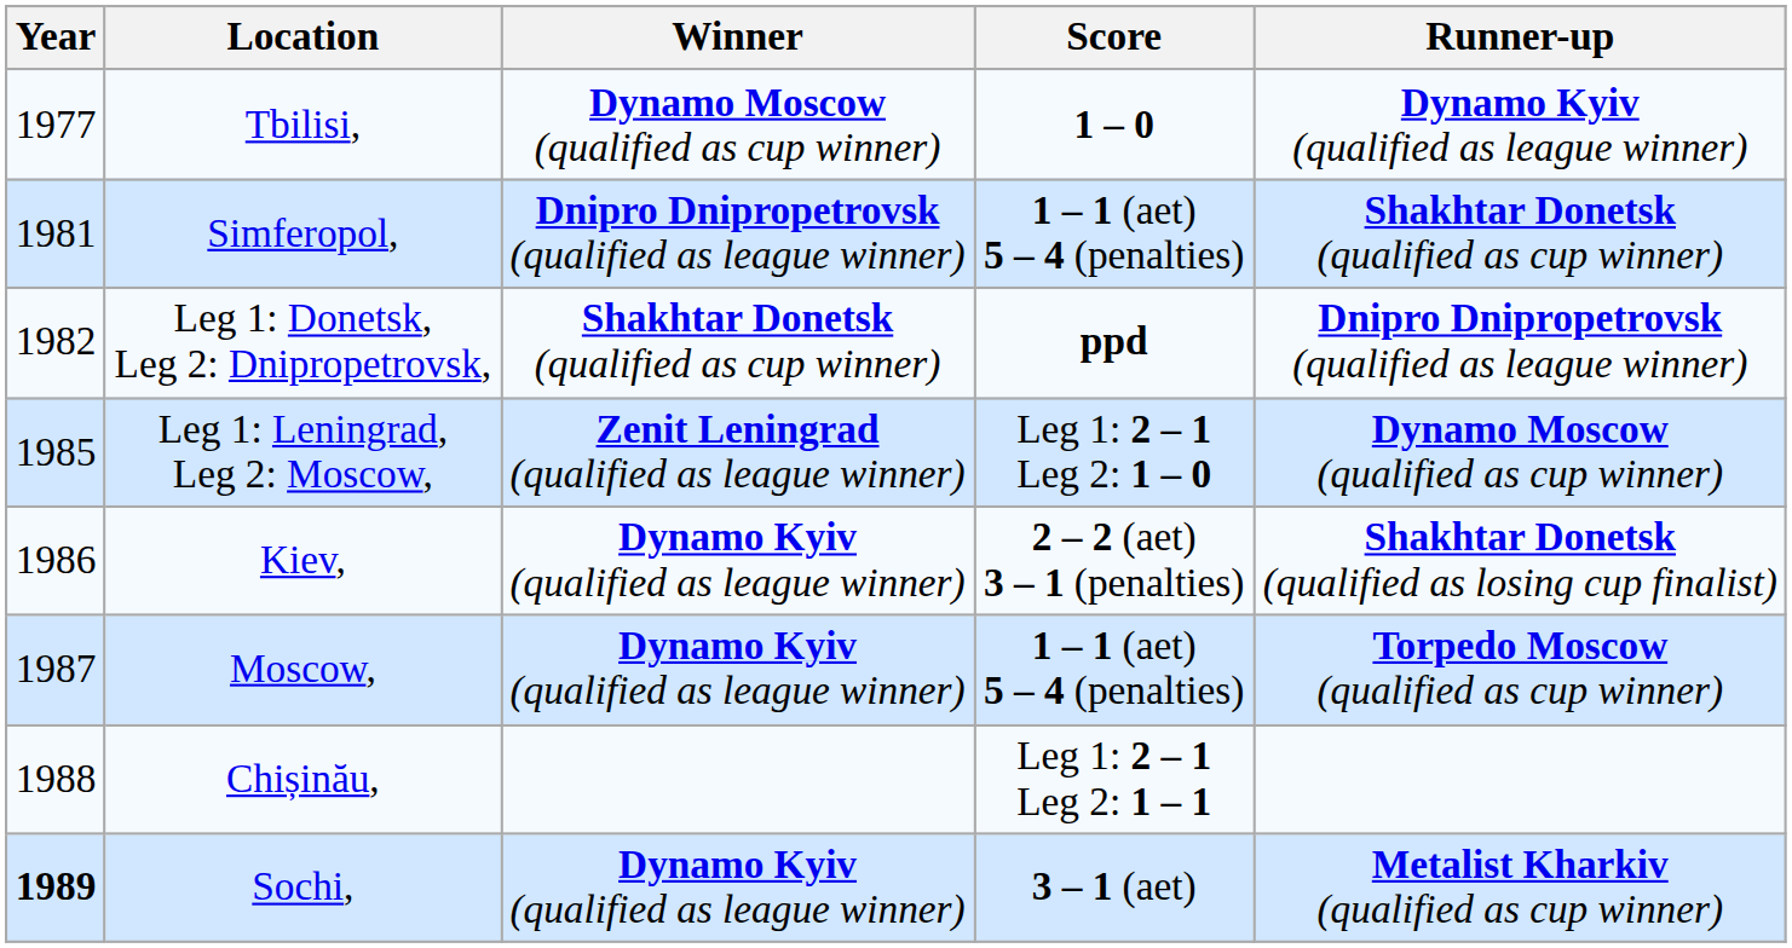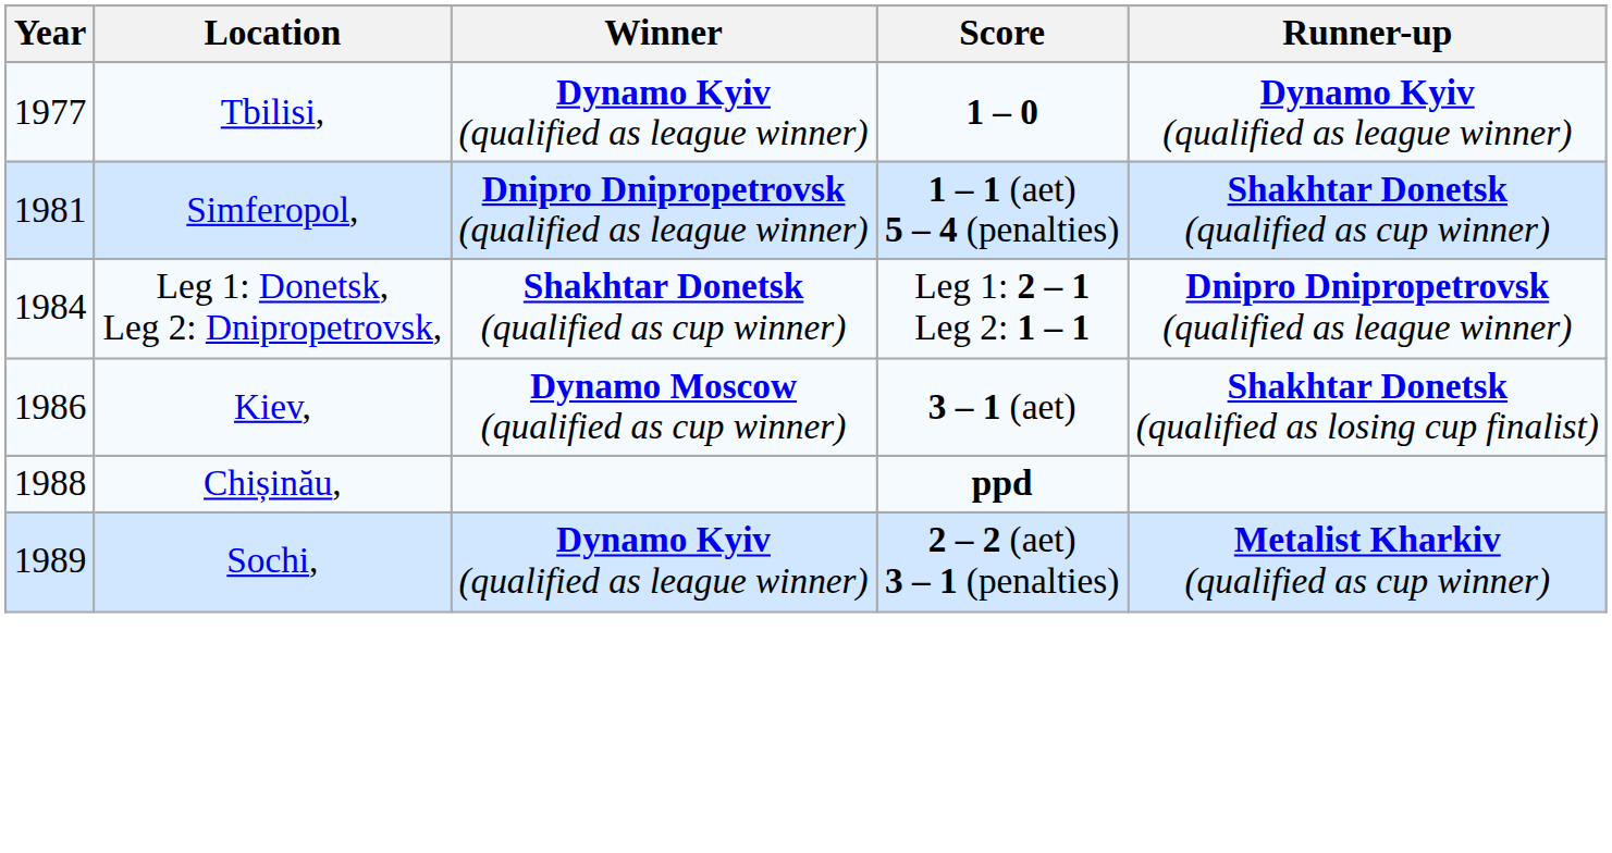Tbilisi, | Winner: Dynamo Moscow (qualified as cup winner) -> Dynamo Kyiv (qualified as league winner)
Leg 1: Donetsk, Leg 2: Dnipropetrovsk, | Year: 1982 -> 1984
Leg 1: Donetsk, Leg 2: Dnipropetrovsk, | Score: ppd -> Leg 1: 2 – 1 Leg 2: 1 – 1
- row: 1985 | Leg 1: Leningrad, Leg 2: Moscow, | Zenit Leningrad (qualified as league winner) | Leg 1: 2 – 1 Leg 2: 1 – 0 | Dynamo Moscow (qualified as cup winner)
Kiev, | Winner: Dynamo Kyiv (qualified as league winner) -> Dynamo Moscow (qualified as cup winner)
Kiev, | Score: 2 – 2 (aet) 3 – 1 (penalties) -> 3 – 1 (aet)
- row: 1987 | Moscow, | Dynamo Kyiv (qualified as league winner) | 1 – 1 (aet) 5 – 4 (penalties) | Torpedo Moscow (qualified as cup winner)
Chișinău, | Score: Leg 1: 2 – 1 Leg 2: 1 – 1 -> ppd
Sochi, | Year: bold -> normal
Sochi, | Score: 3 – 1 (aet) -> 2 – 2 (aet) 3 – 1 (penalties)
